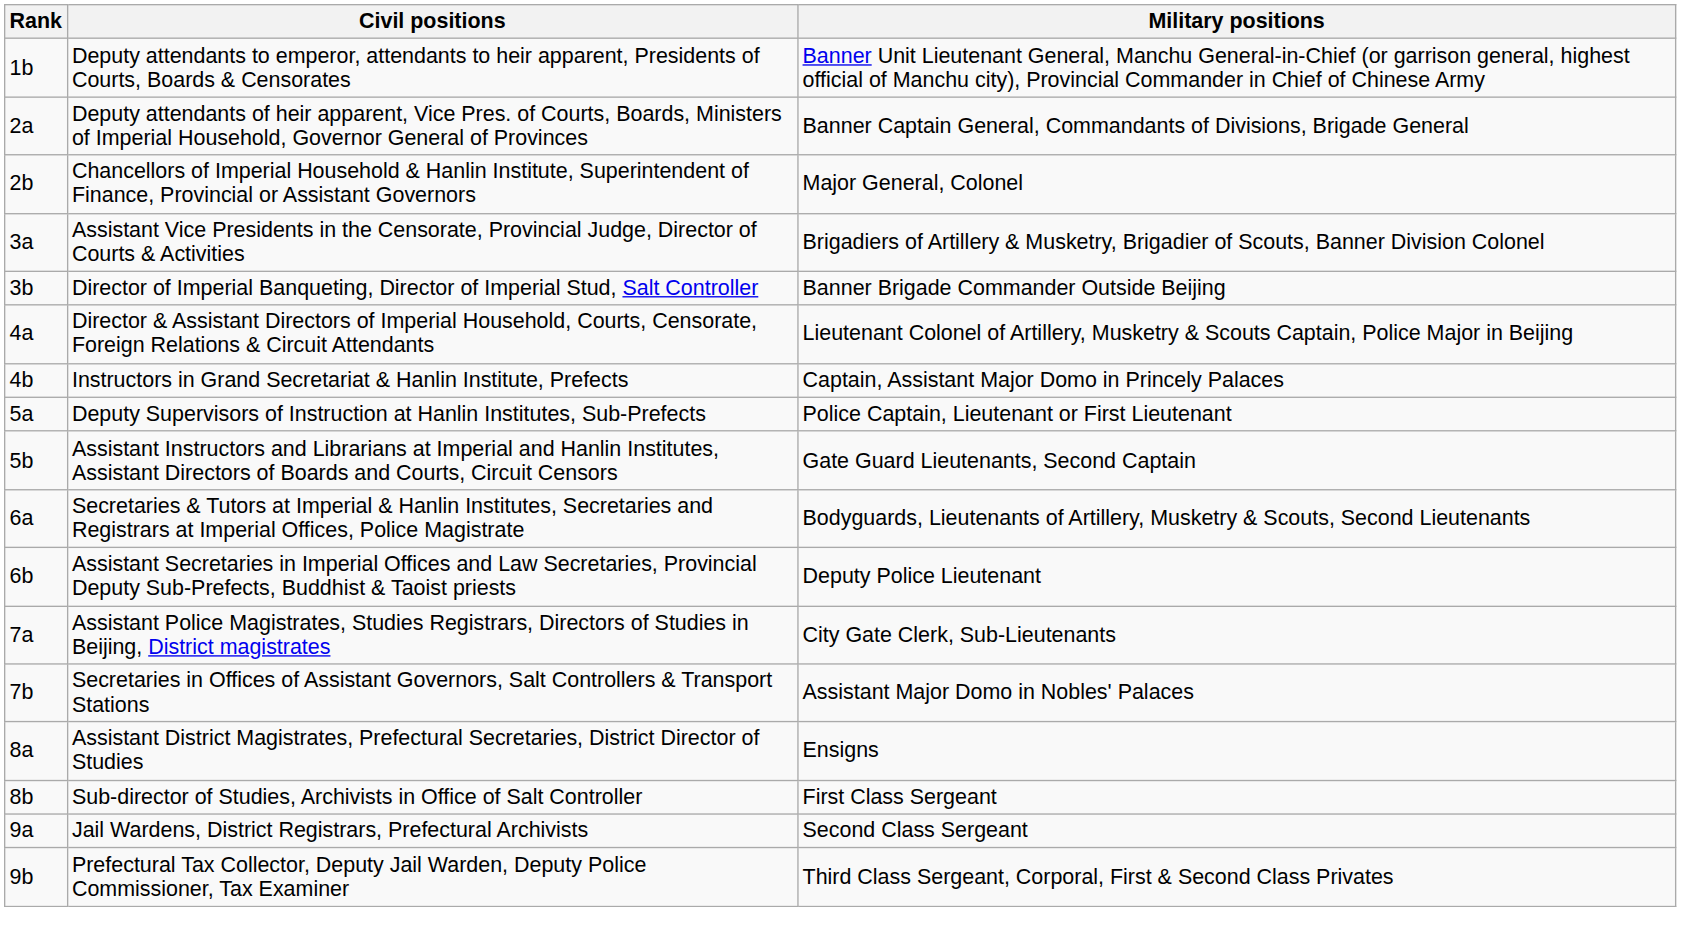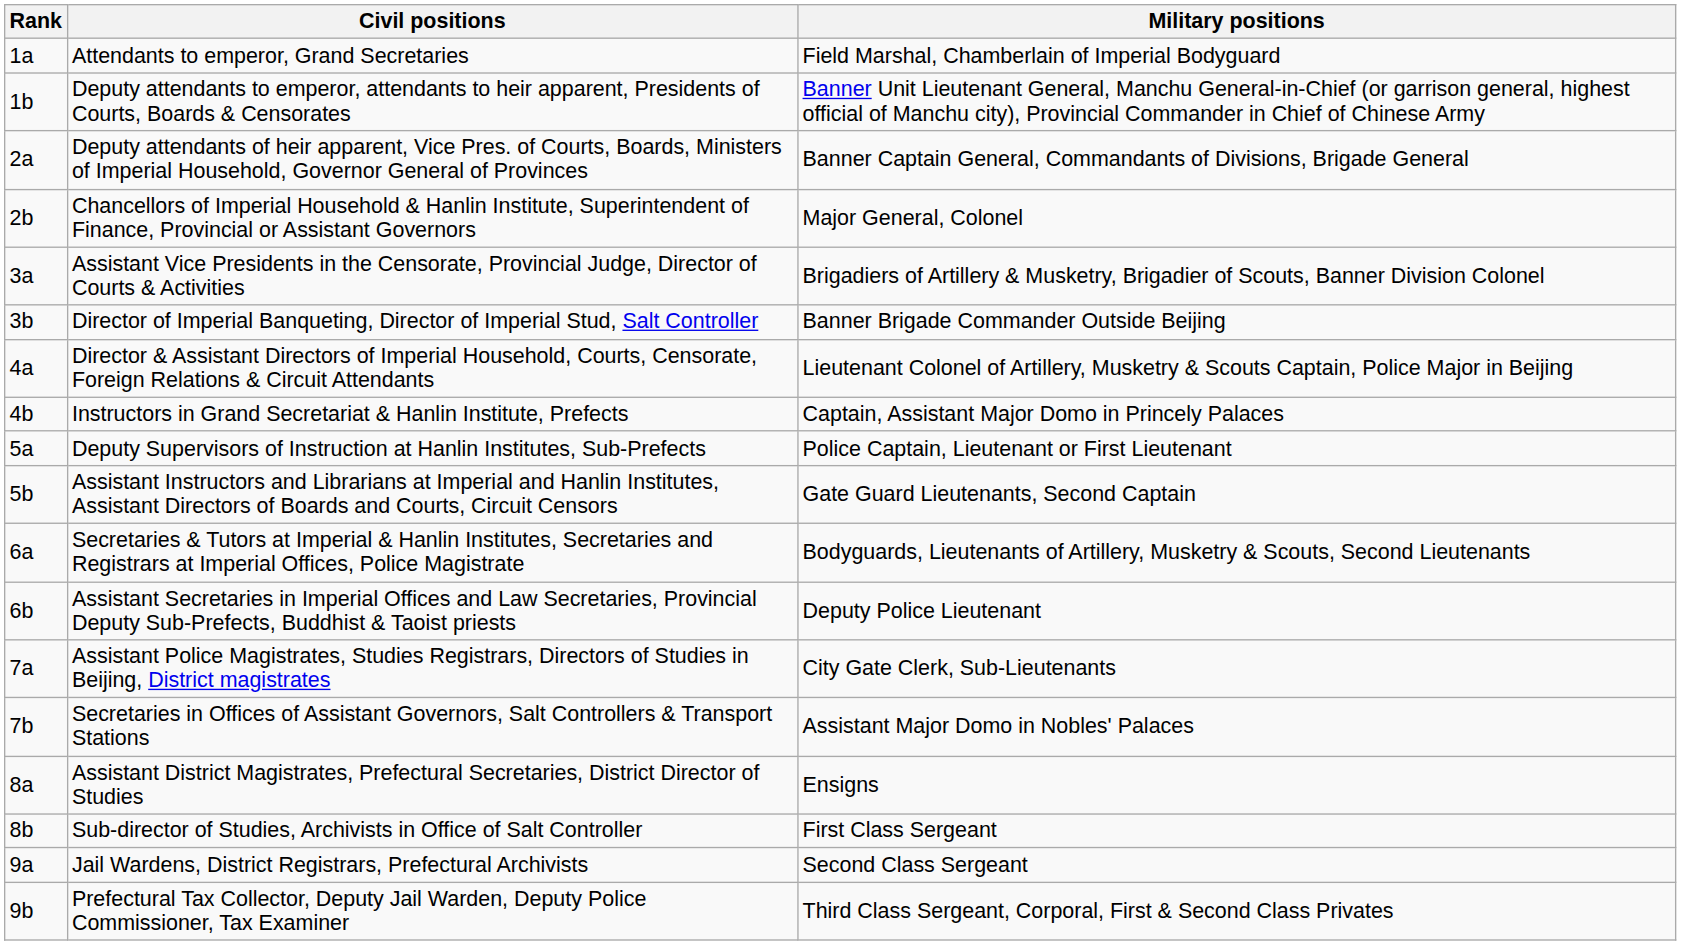+ row: 1a | Attendants to emperor, Grand Secretaries | Field Marshal, Chamberlain of Imperial Bodyguard
